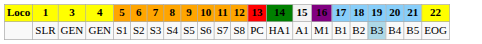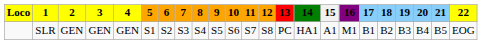+ column: 2 | GEN
SLR | 19: lightblue background -> no background
